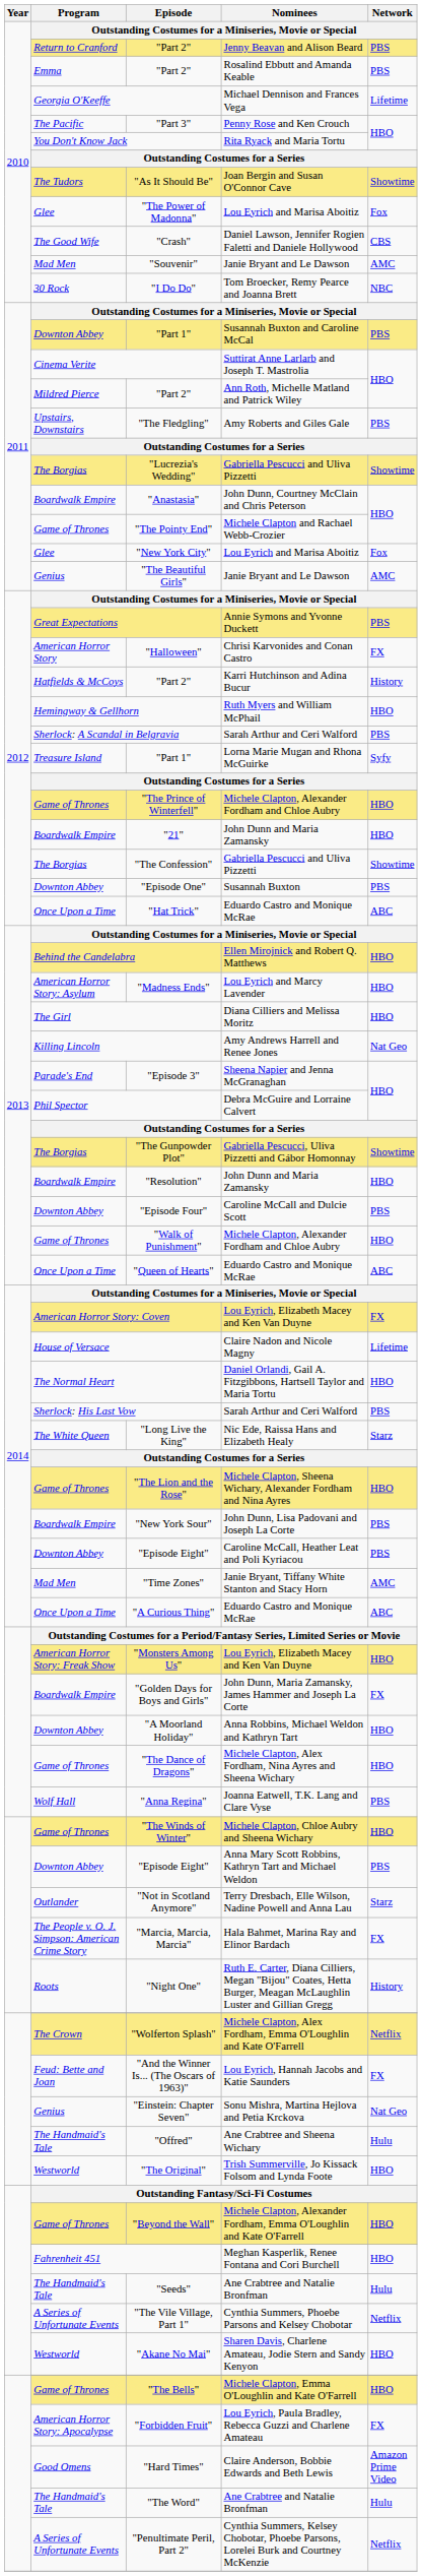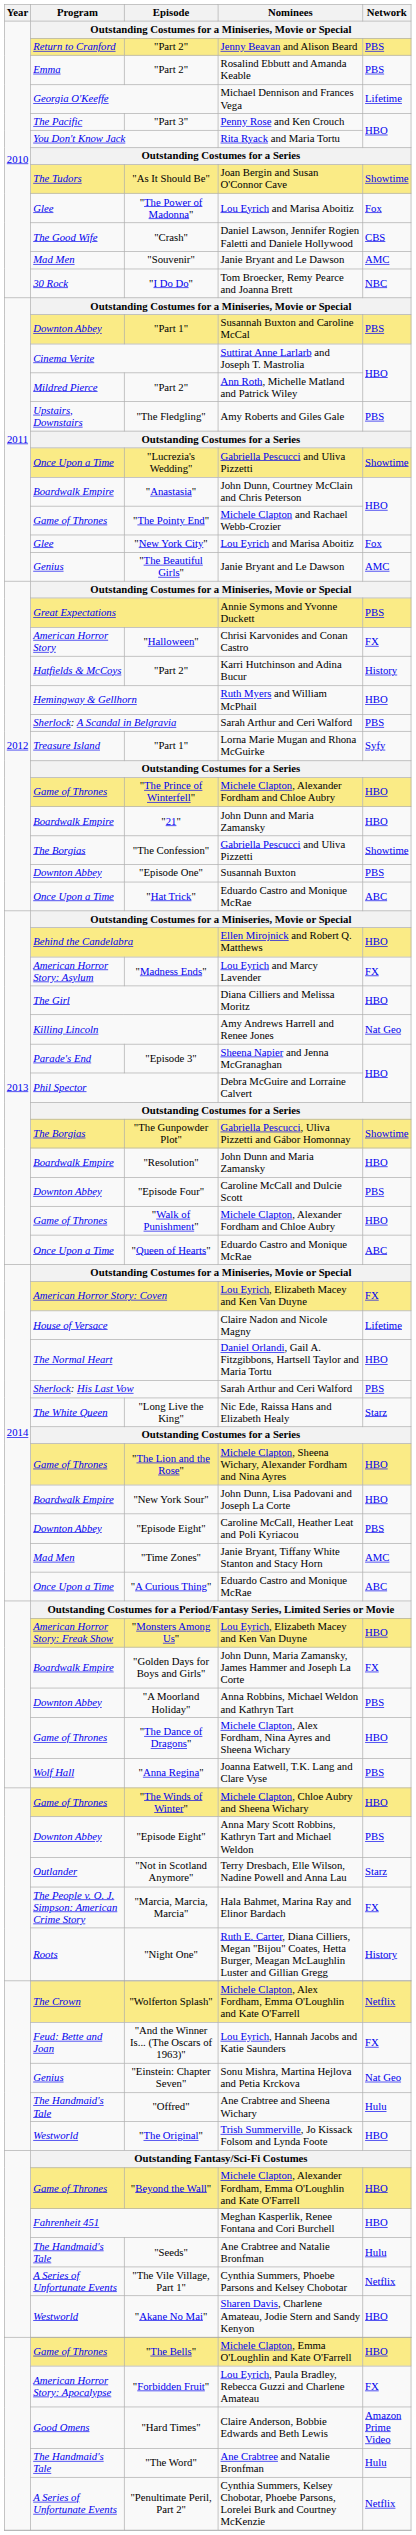"Lucrezia's Wedding" | Program: The Borgias -> Once Upon a Time
"Madness Ends" | Network: HBO -> FX
"New York Sour" | Network: PBS -> HBO
"A Moorland Holiday" | Network: HBO -> PBS
